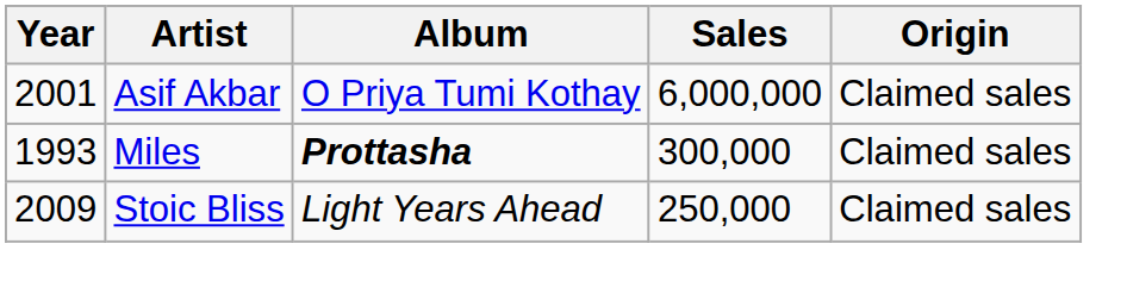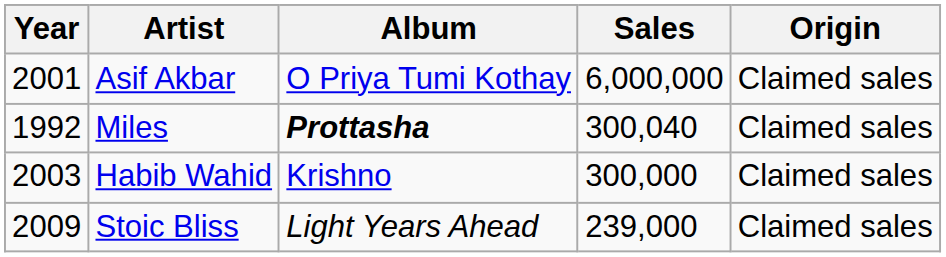Miles | Year: 1993 -> 1992
Miles | Sales: 300,000 -> 300,040
+ row: 2003 | Habib Wahid | Krishno | 300,000 | Claimed sales
Stoic Bliss | Sales: 250,000 -> 239,000
